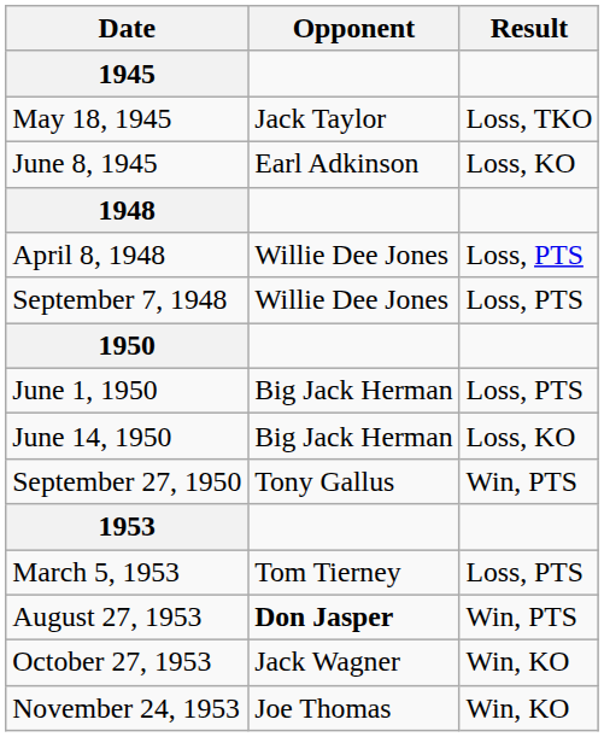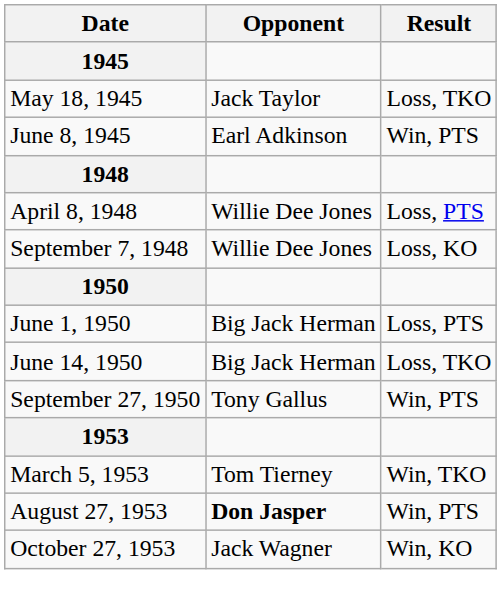June 8, 1945 | Result: Loss, KO -> Win, PTS
September 7, 1948 | Result: Loss, PTS -> Loss, KO
June 14, 1950 | Result: Loss, KO -> Loss, TKO
March 5, 1953 | Result: Loss, PTS -> Win, TKO
- row: November 24, 1953 | Joe Thomas | Win, KO
